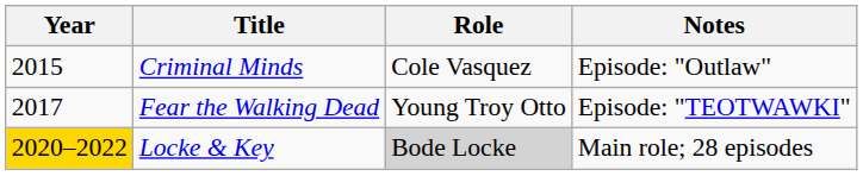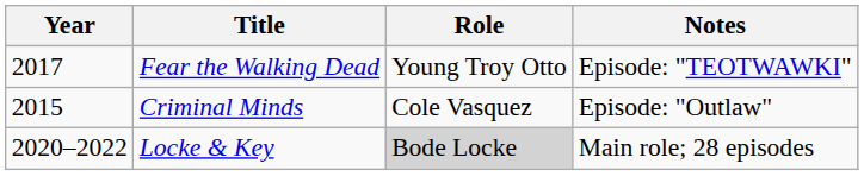rows swapped: Criminal Minds <-> Fear the Walking Dead
Locke & Key | Year: gold background -> no background
